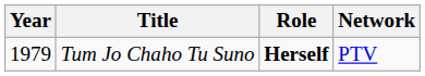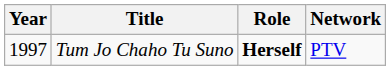Tum Jo Chaho Tu Suno | Year: 1979 -> 1997
